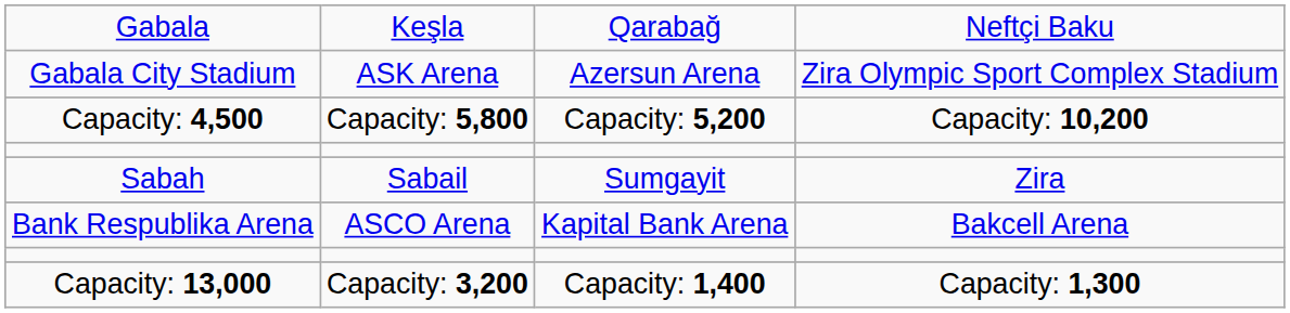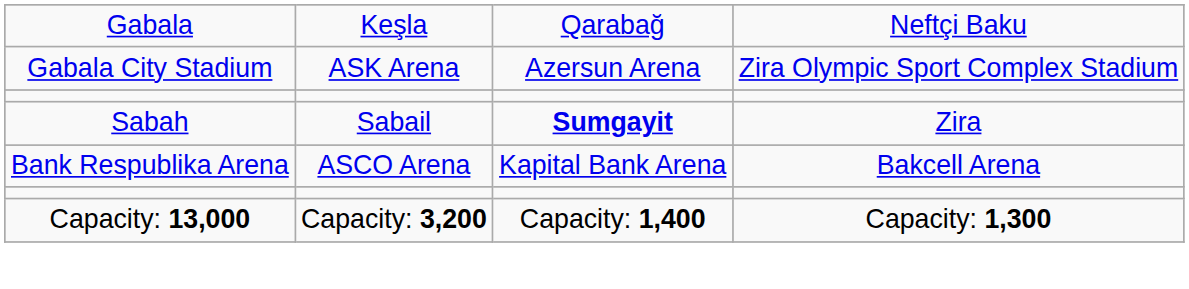- row: Capacity: 4,500 | Capacity: 5,800 | Capacity: 5,200 | Capacity: 10,200
Sabah | column 3: normal -> bold
